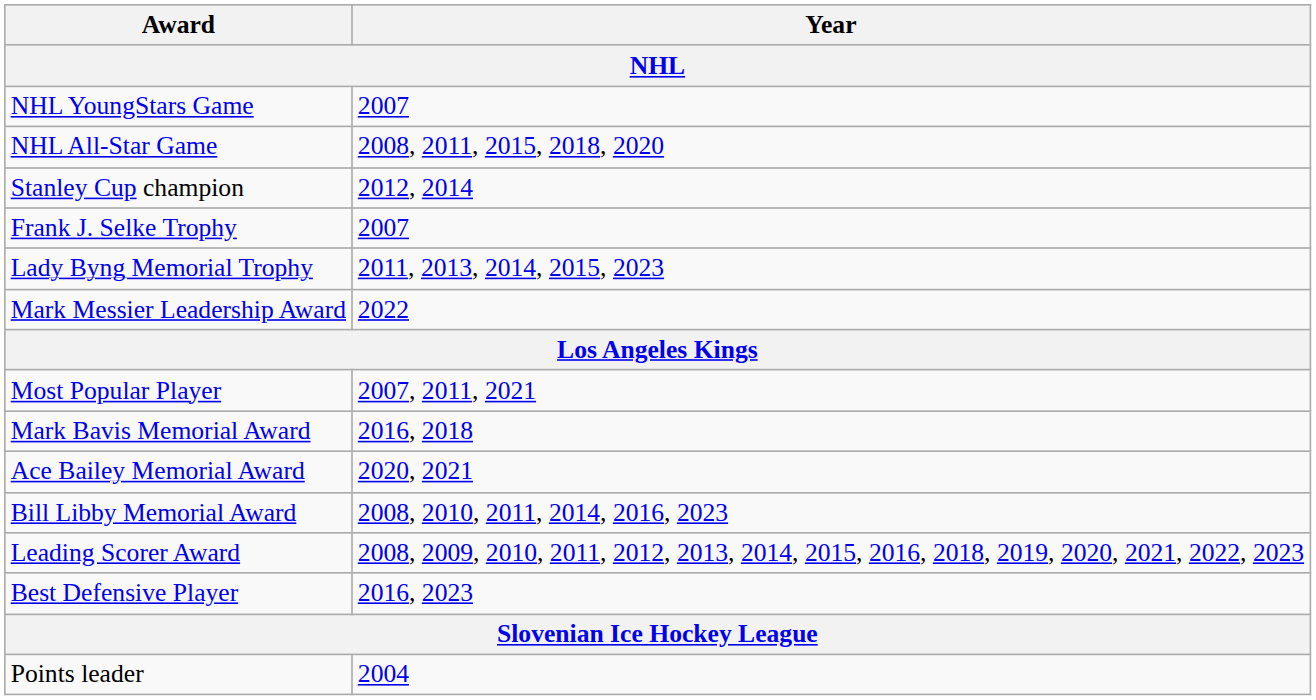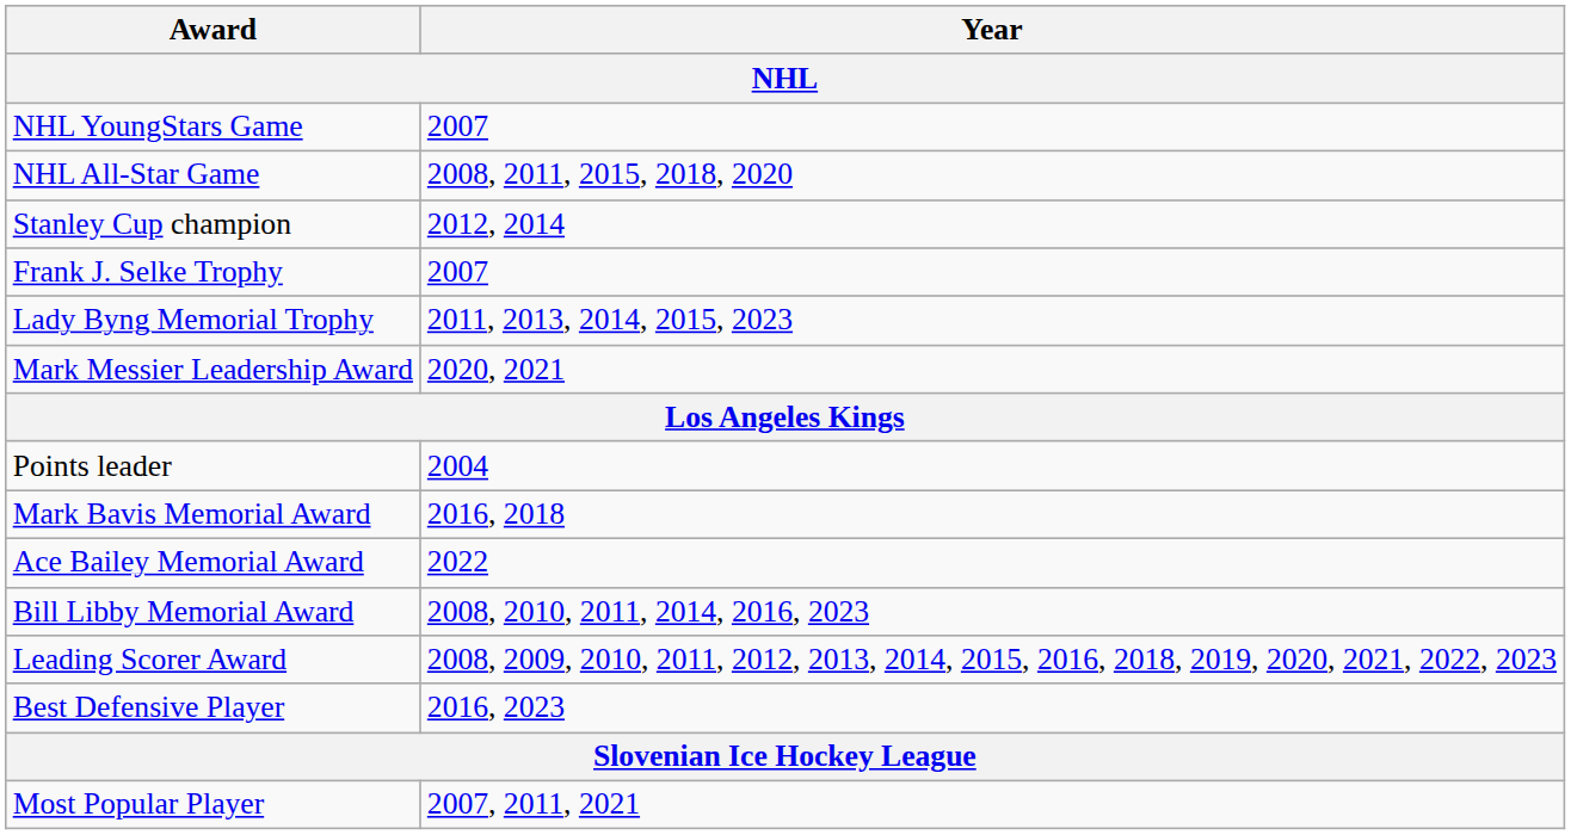Mark Messier Leadership Award | Year: 2022 -> 2020, 2021
rows swapped: Most Popular Player <-> Points leader
Ace Bailey Memorial Award | Year: 2020, 2021 -> 2022
